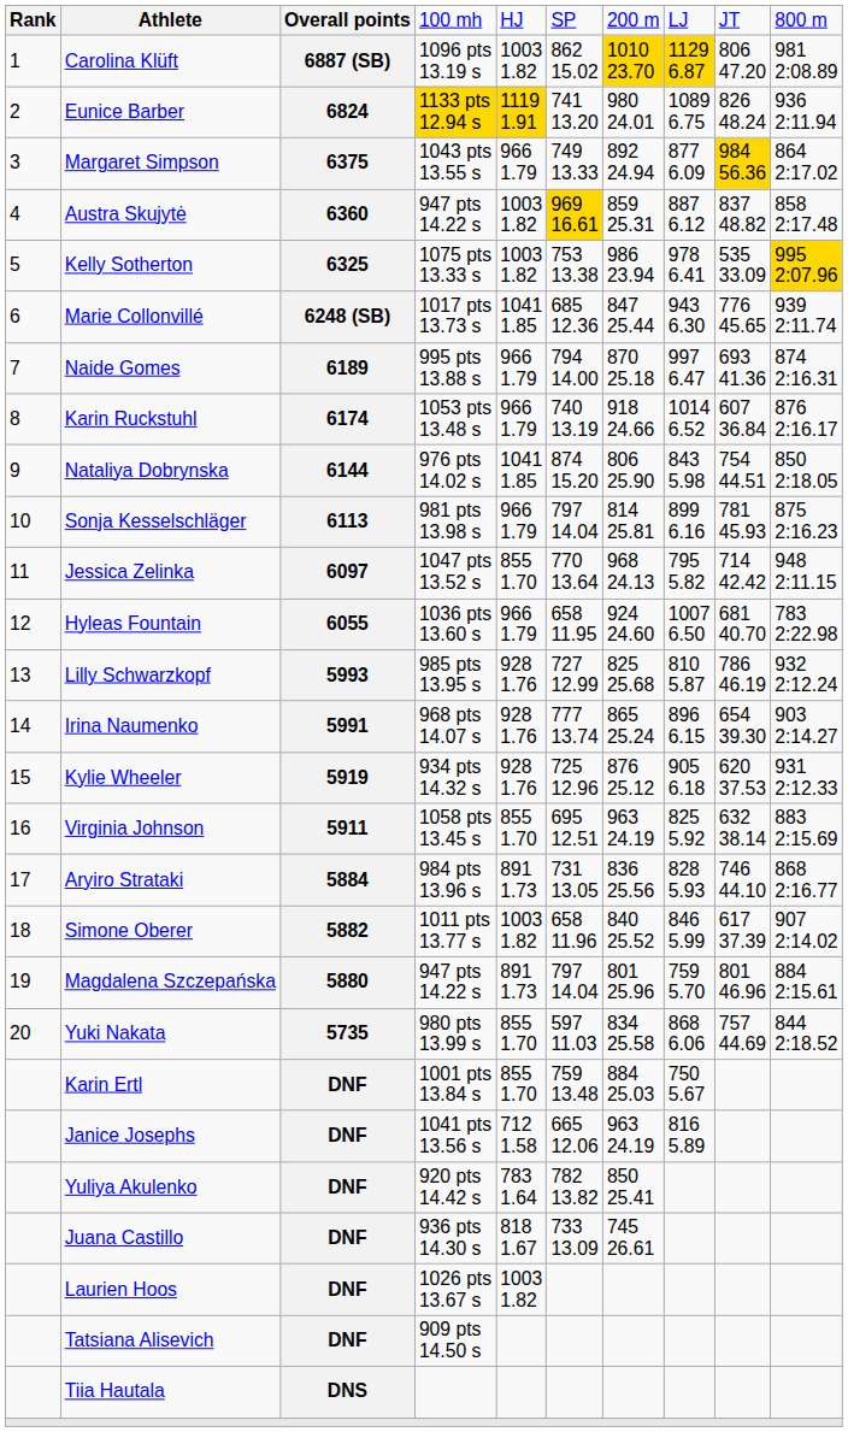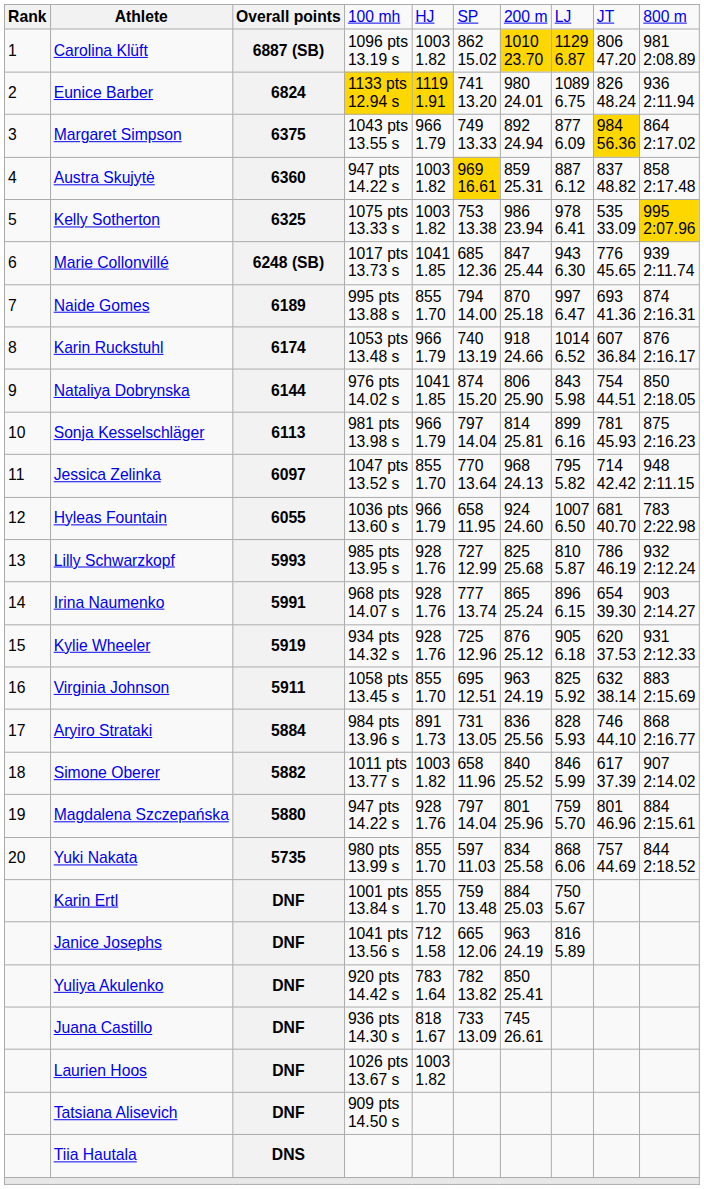Naide Gomes | column 5: 966 1.79 -> 855 1.70
Magdalena Szczepańska | column 5: 891 1.73 -> 928 1.76
